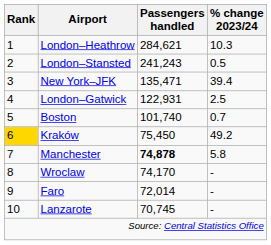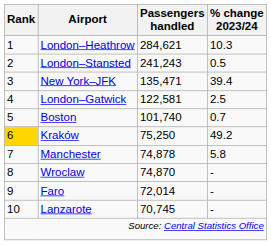London–Gatwick | Passengers handled: 122,931 -> 122,581
Kraków | Passengers handled: 75,450 -> 75,250
Manchester | Passengers handled: bold -> normal
Wroclaw | Passengers handled: 74,170 -> 74,870
